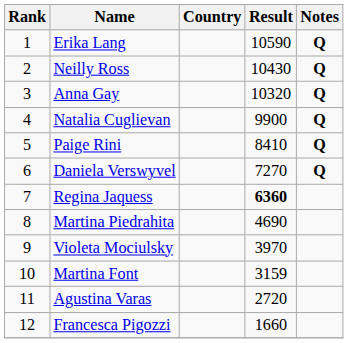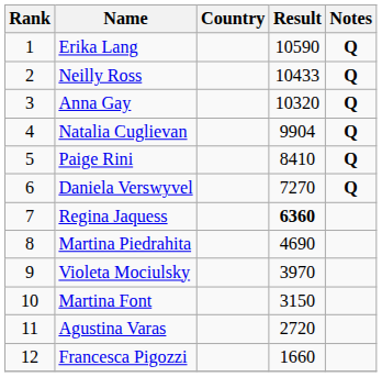Neilly Ross | Result: 10430 -> 10433
Natalia Cuglievan | Result: 9900 -> 9904
Martina Font | Result: 3159 -> 3150
